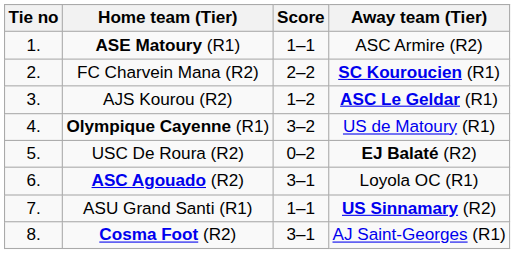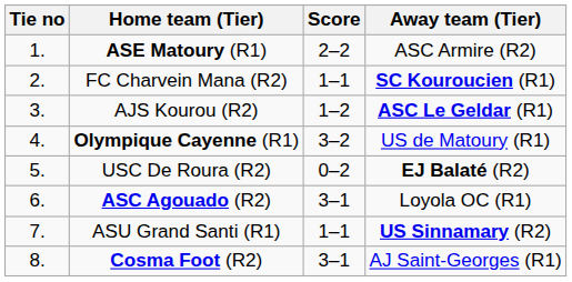ASE Matoury (R1) | Score: 1–1 -> 2–2
FC Charvein Mana (R2) | Score: 2–2 -> 1–1
